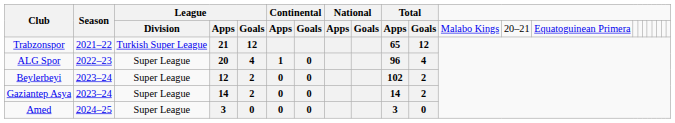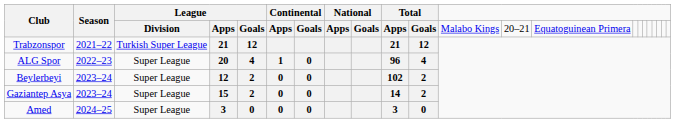Trabzonspor | column 10: 65 -> 21
Gaziantep Asya | column 4: 14 -> 15
